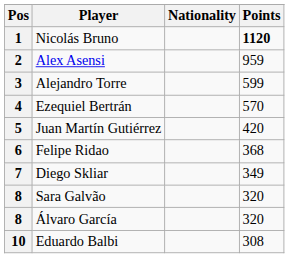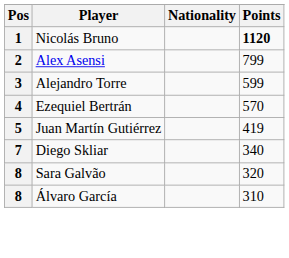2 | Points: 959 -> 799
5 | Points: 420 -> 419
- row: 6 | Felipe Ridao | 368
7 | Points: 349 -> 340
8 / Álvaro García | Points: 320 -> 310
- row: 10 | Eduardo Balbi | 308
